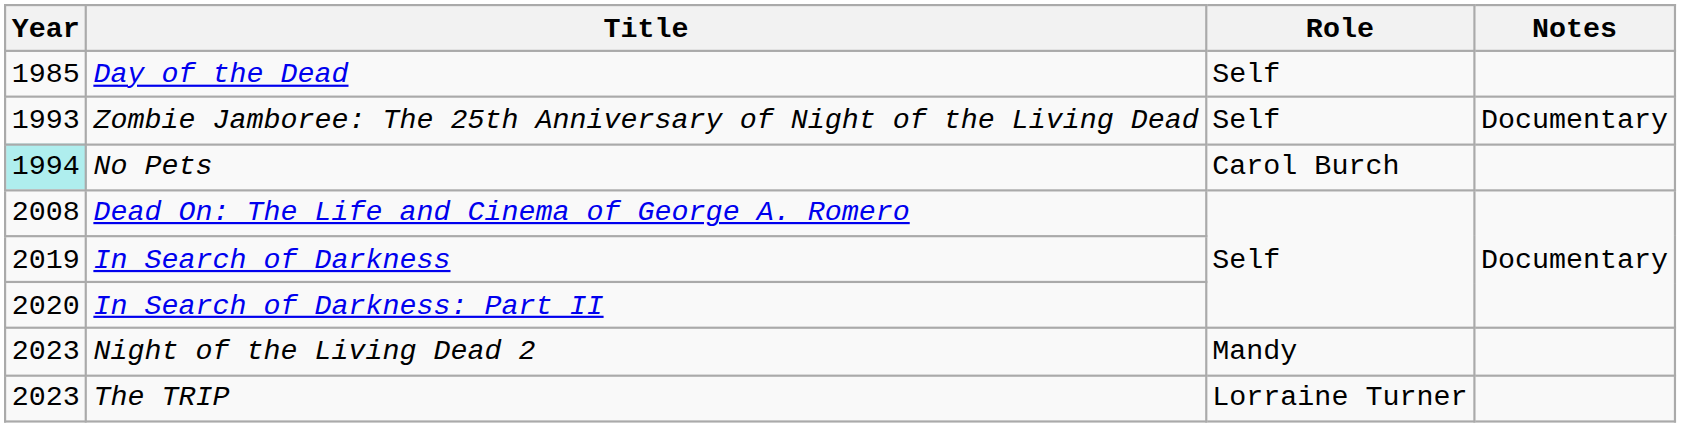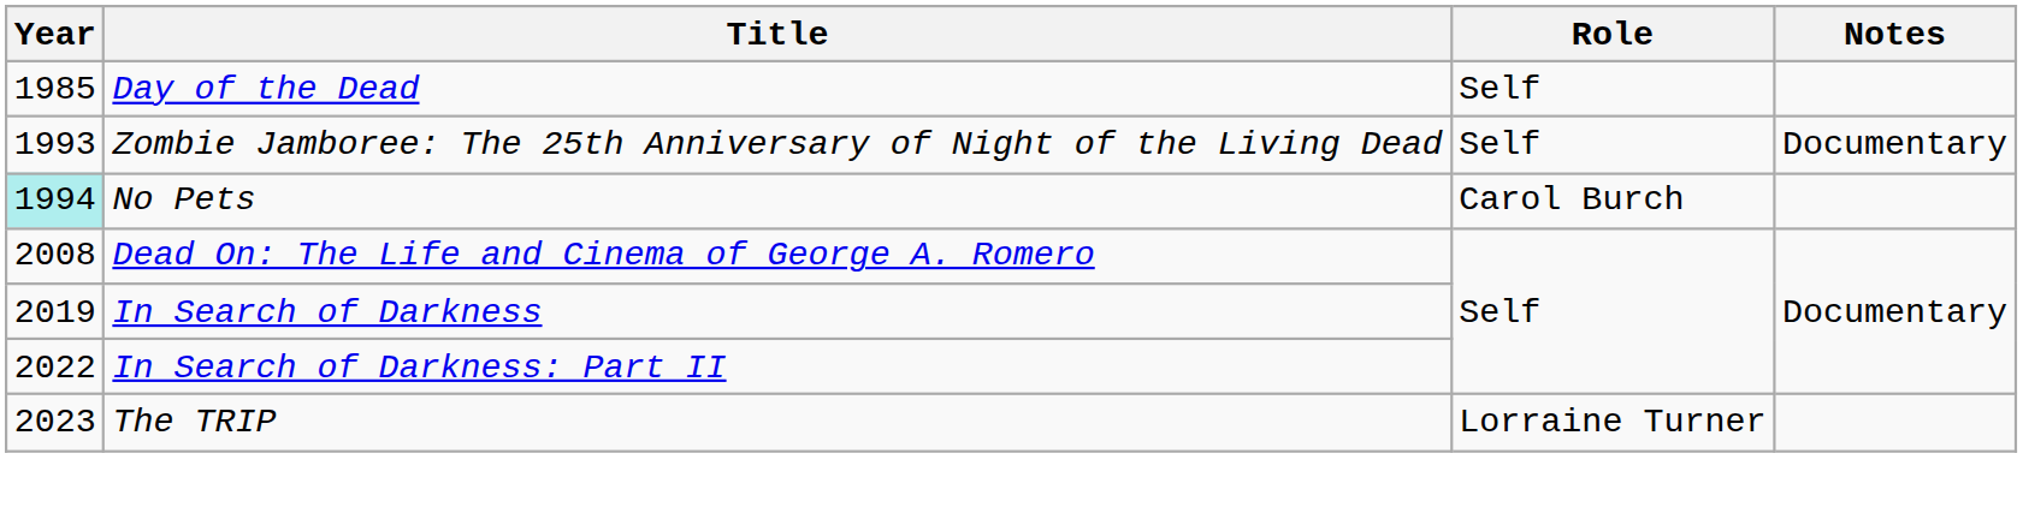In Search of Darkness: Part II | Year: 2020 -> 2022
- row: 2023 | Night of the Living Dead 2 | Mandy
